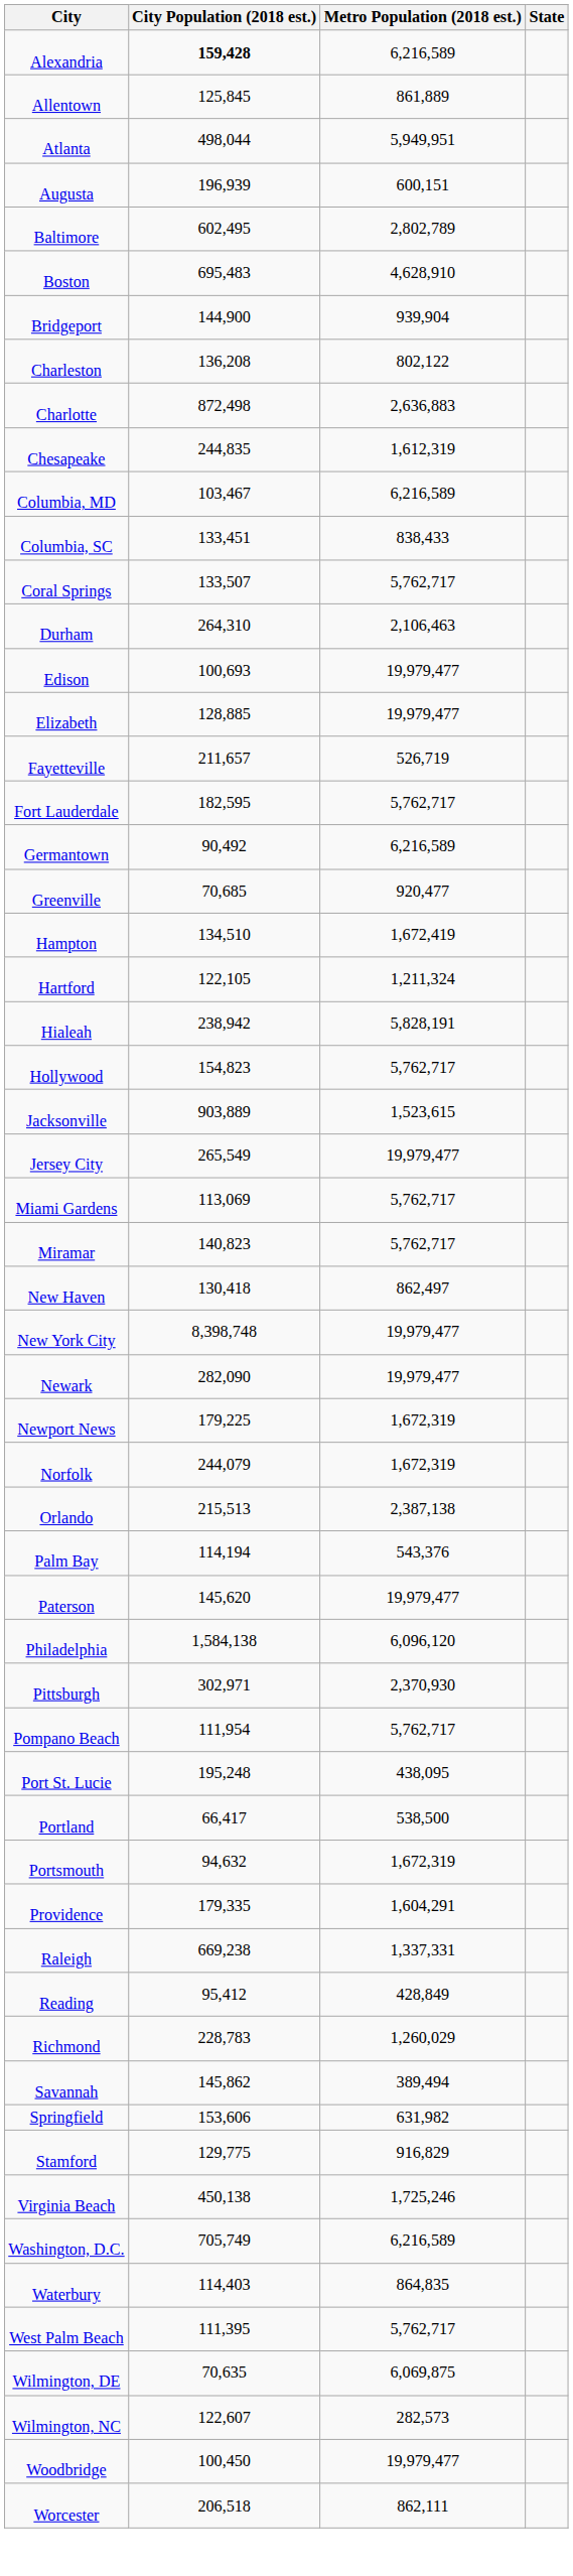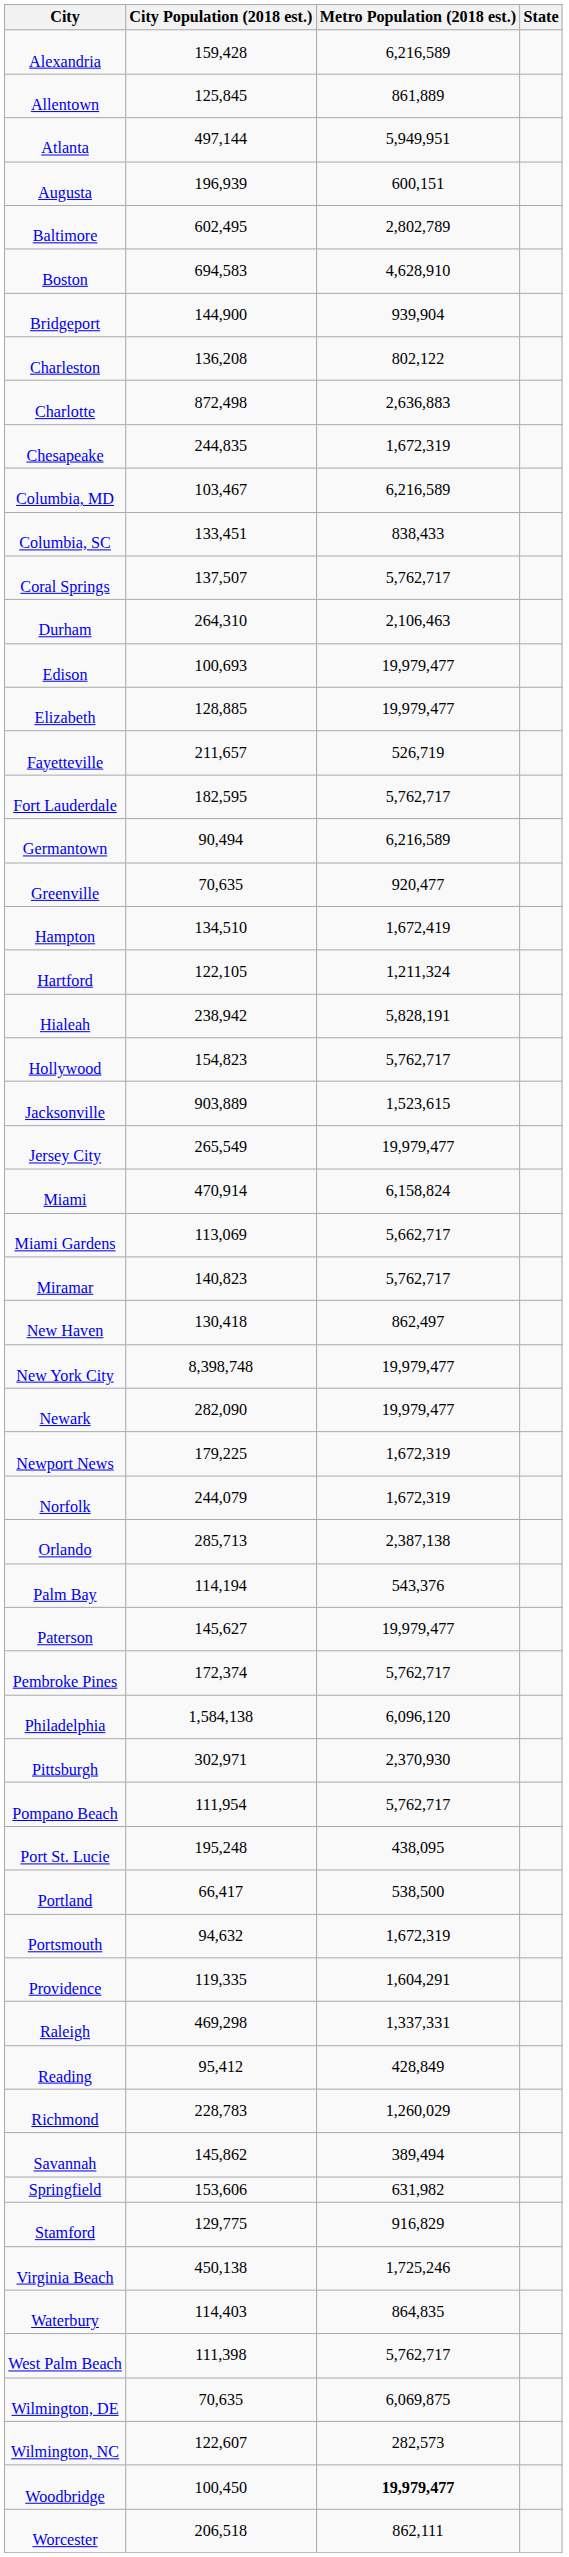Alexandria | City Population (2018 est.): bold -> normal
Atlanta | City Population (2018 est.): 498,044 -> 497,144
Boston | City Population (2018 est.): 695,483 -> 694,583
Chesapeake | Metro Population (2018 est.): 1,612,319 -> 1,672,319
Coral Springs | City Population (2018 est.): 133,507 -> 137,507
Germantown | City Population (2018 est.): 90,492 -> 90,494
Greenville | City Population (2018 est.): 70,685 -> 70,635
+ row: Miami | 470,914 | 6,158,824
Miami Gardens | Metro Population (2018 est.): 5,762,717 -> 5,662,717
Orlando | City Population (2018 est.): 215,513 -> 285,713
Paterson | City Population (2018 est.): 145,620 -> 145,627
+ row: Pembroke Pines | 172,374 | 5,762,717
Providence | City Population (2018 est.): 179,335 -> 119,335
Raleigh | City Population (2018 est.): 669,238 -> 469,298
- row: Washington, D.C. | 705,749 | 6,216,589
West Palm Beach | City Population (2018 est.): 111,395 -> 111,398
Woodbridge | Metro Population (2018 est.): normal -> bold
